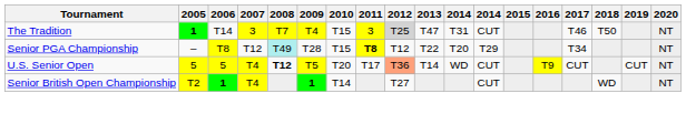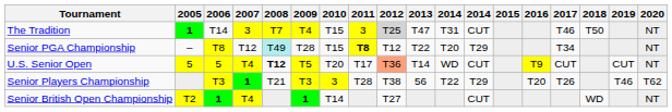+ row: Senior Players Championship | T3 | 1 | T21 | T3 | 3 | T28 | T38 | 56 | T22 | T29 | T20 | T26 | T46 | T62
